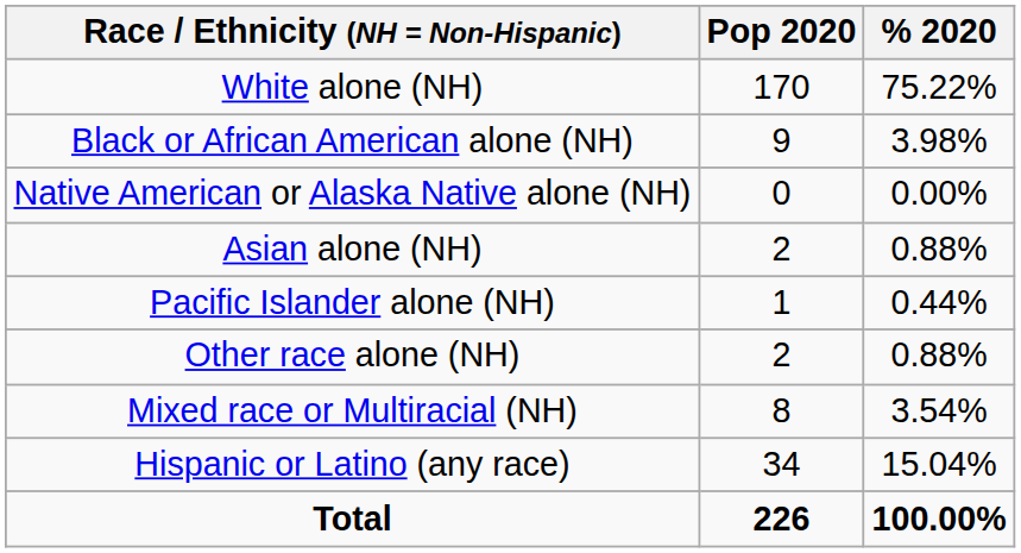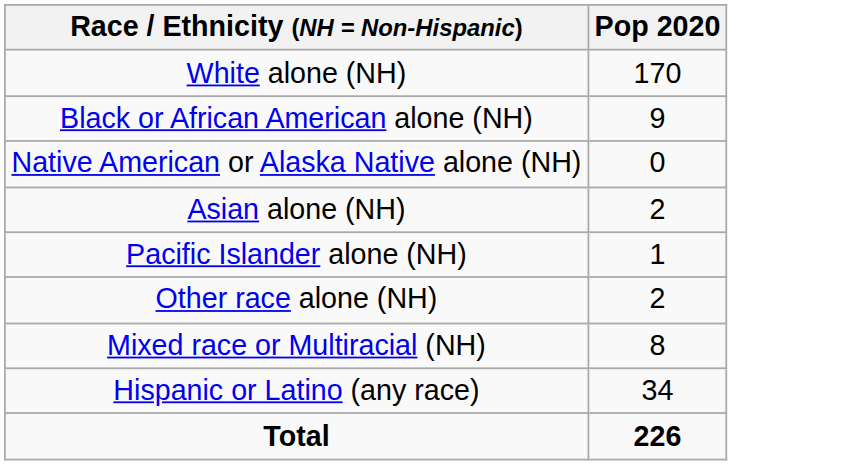- column: % 2020 | 75.22% | 3.98% | 0.00% | 0.88% | 0.44% | 0.88% | 3.54% | 15.04% | 100.00%
